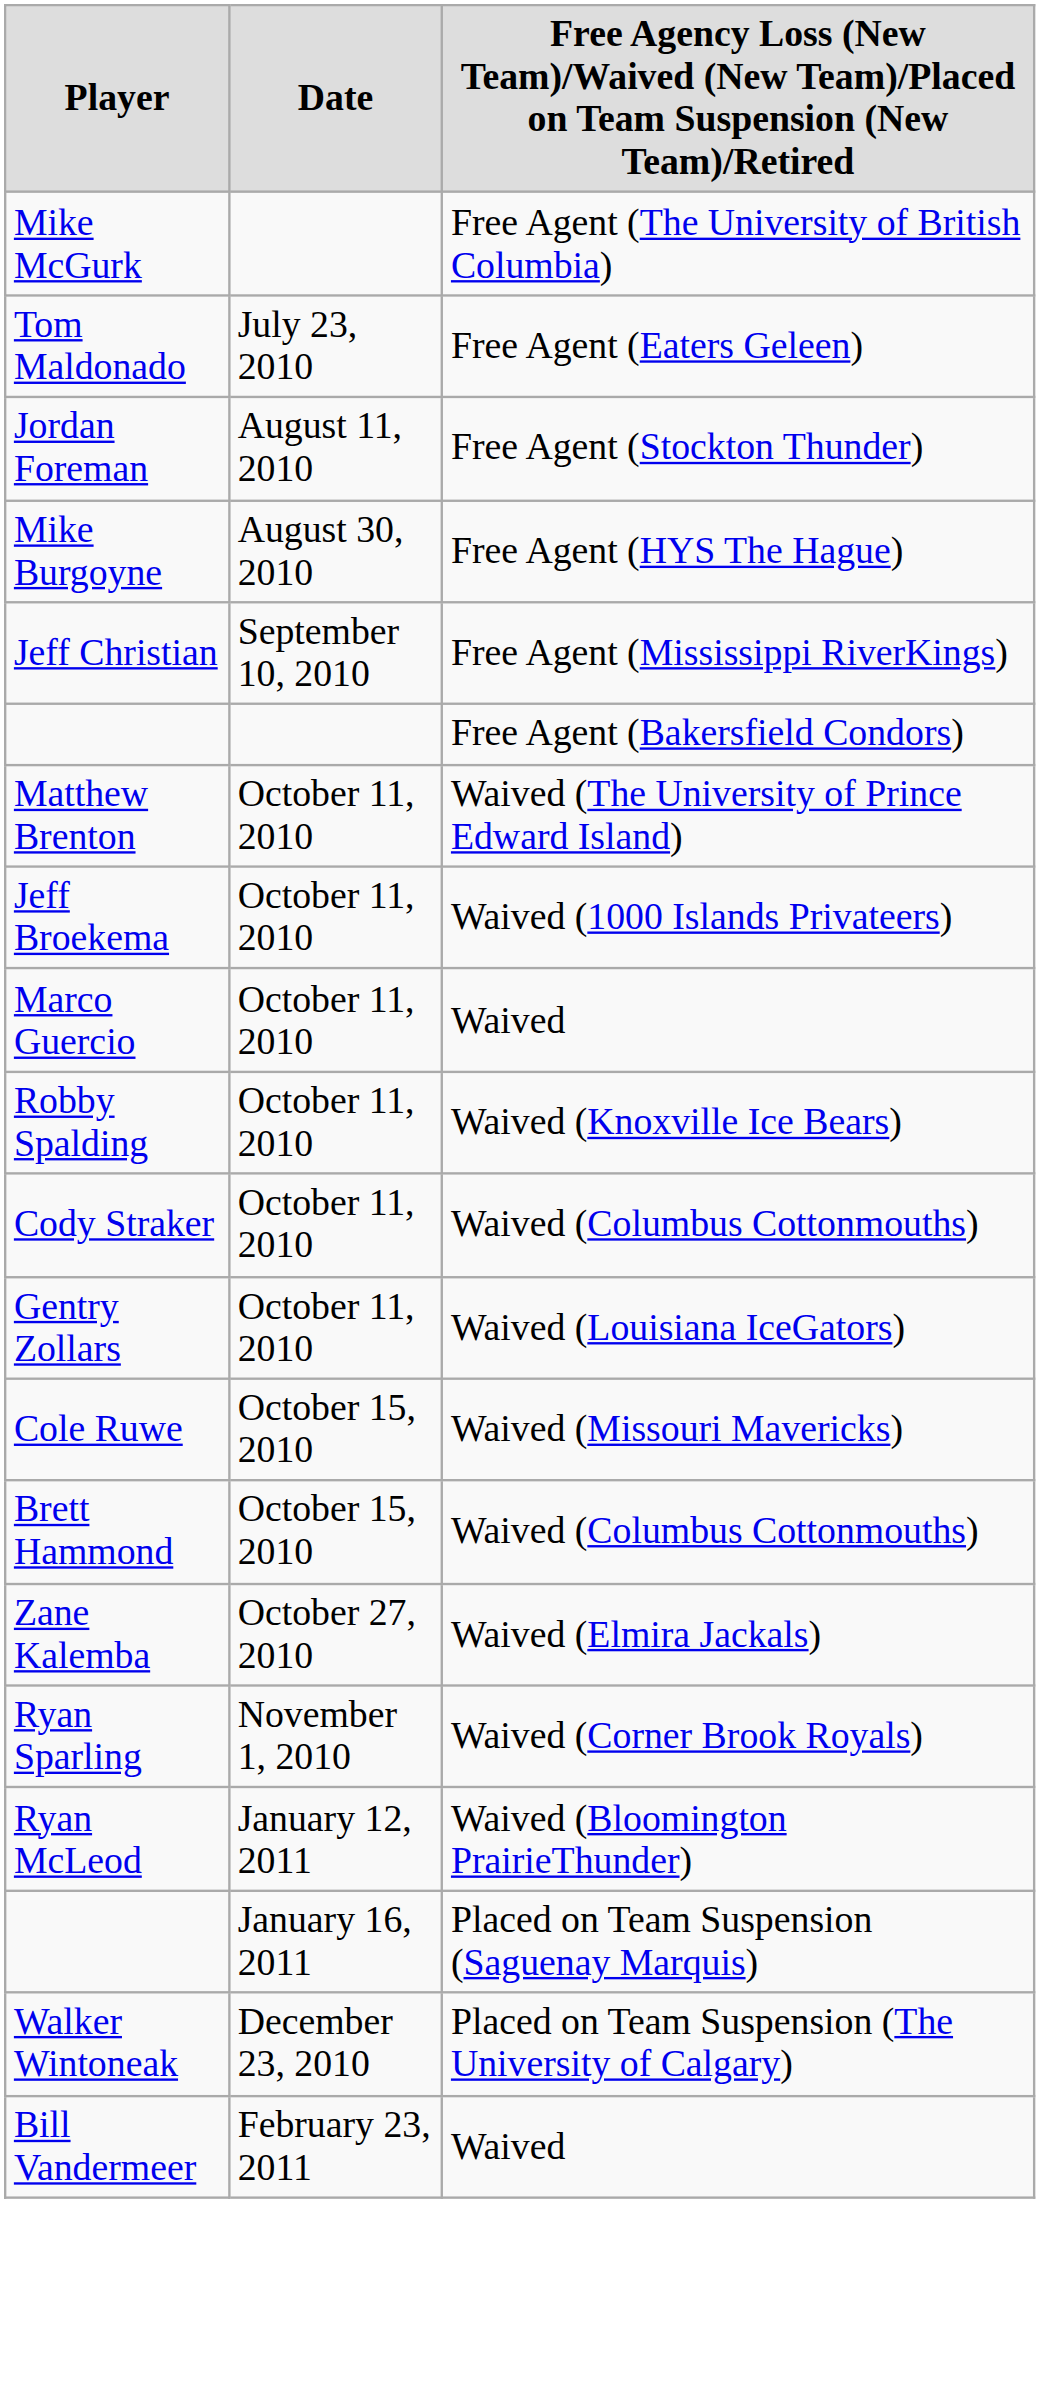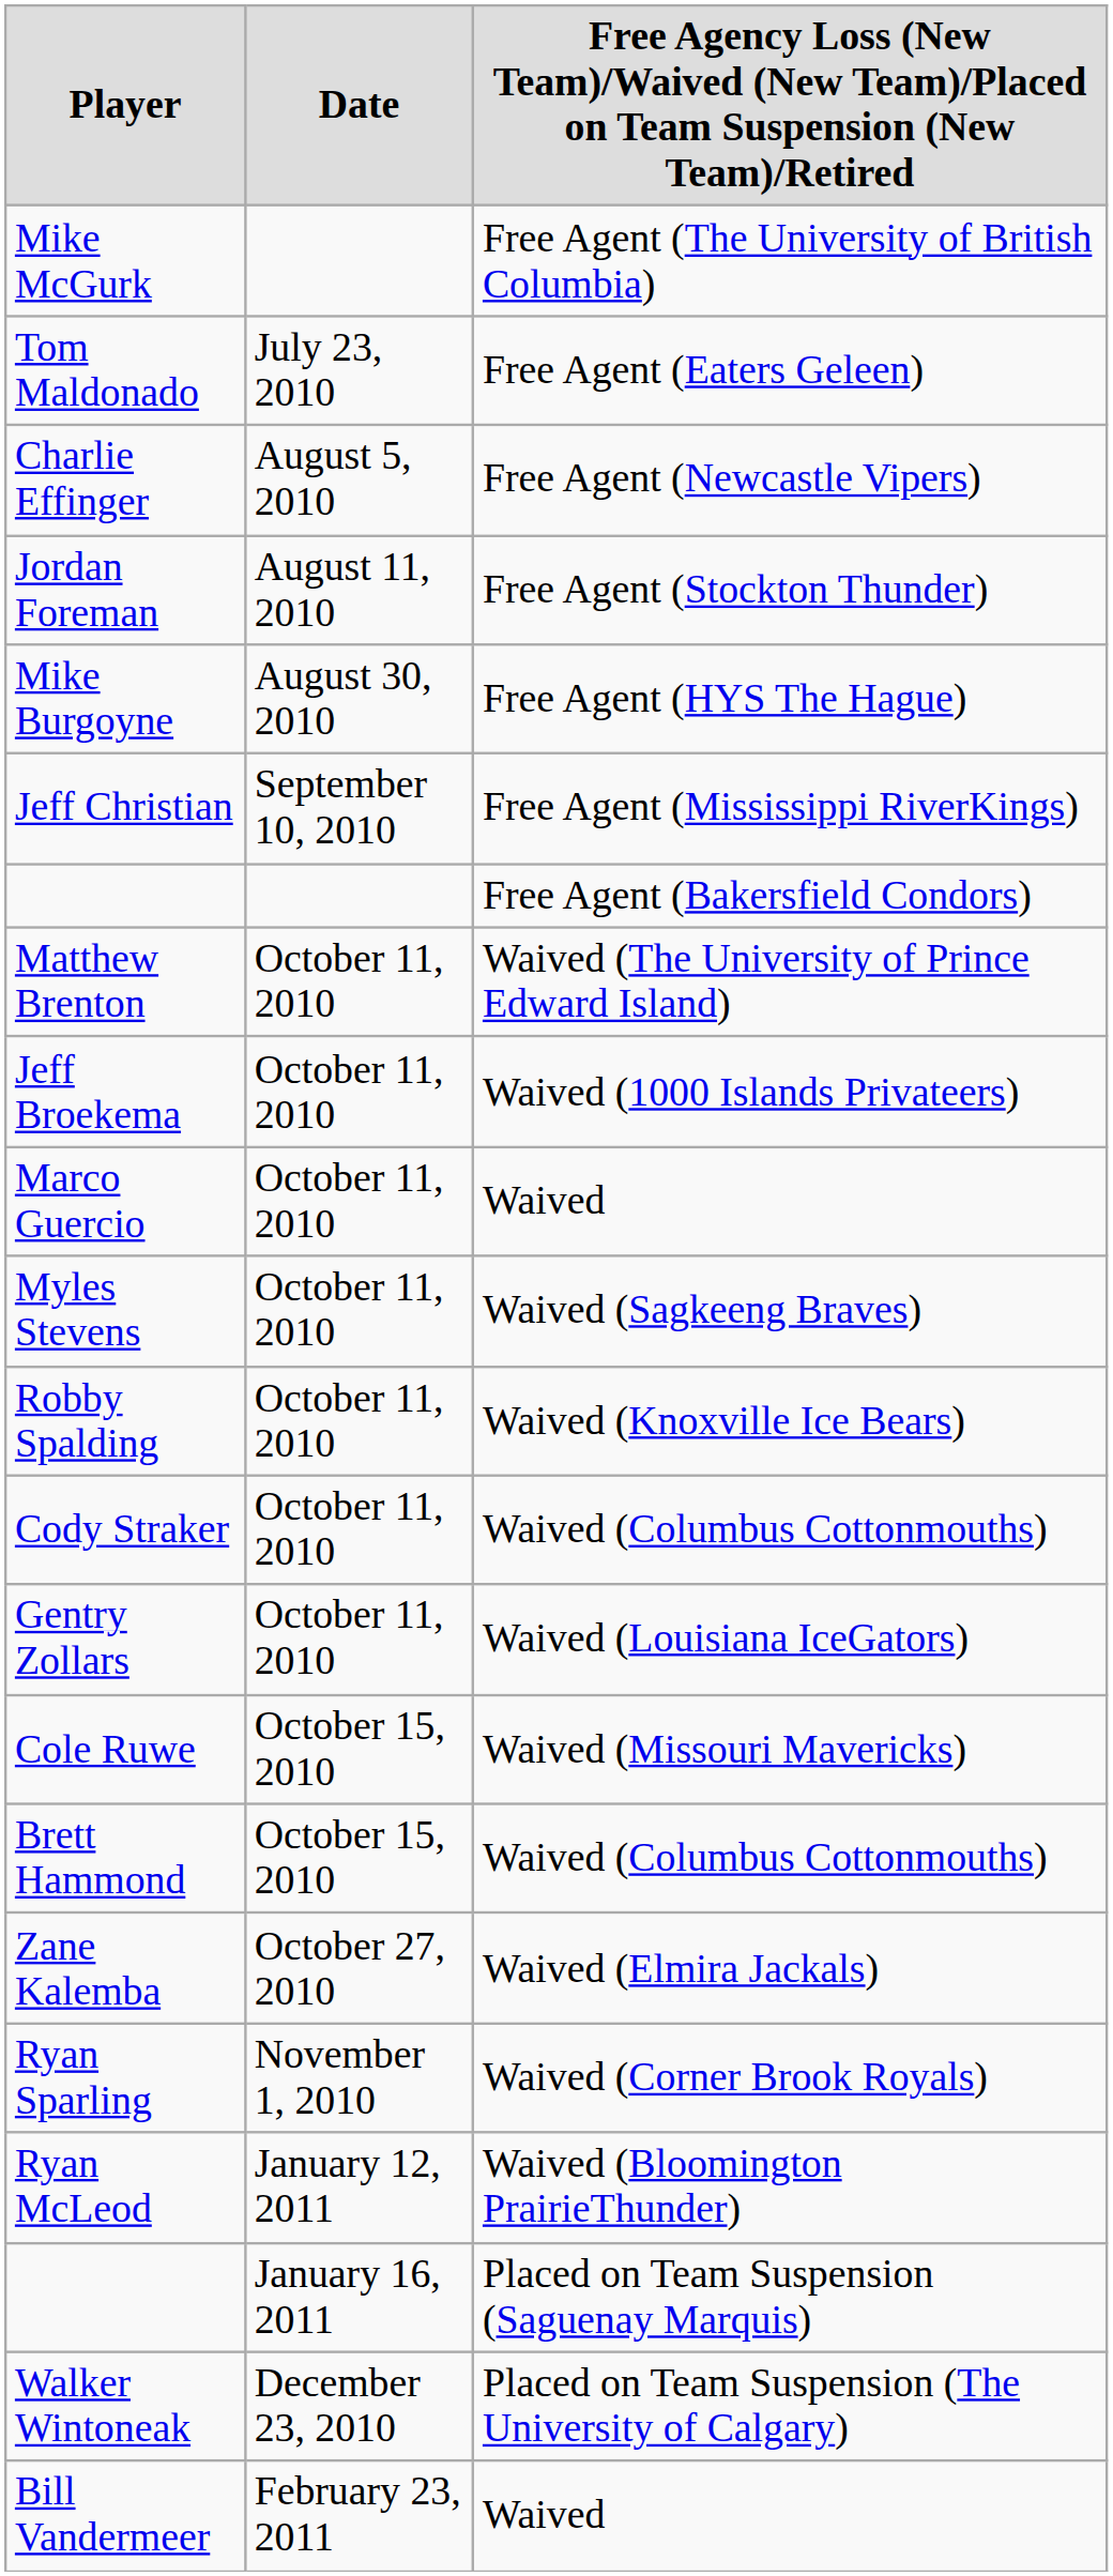+ row: Charlie Effinger | August 5, 2010 | Free Agent (Newcastle Vipers)
+ row: Myles Stevens | October 11, 2010 | Waived (Sagkeeng Braves)
